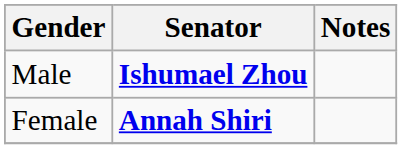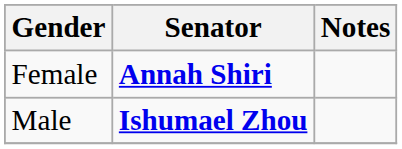rows swapped: Female <-> Male
